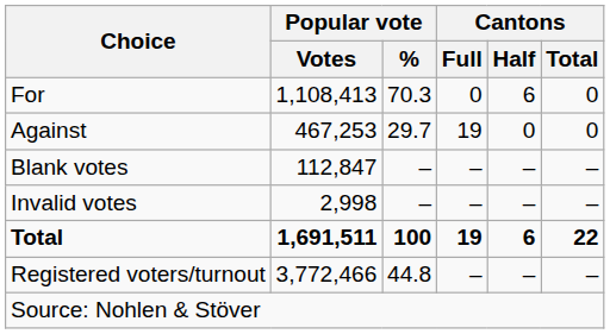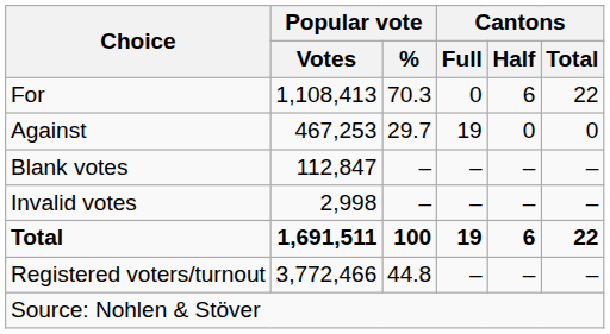For | Cantons / Total: 0 -> 22
